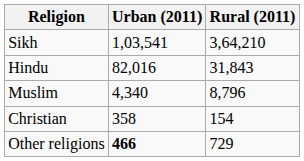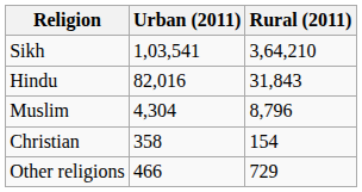Muslim | Urban (2011): 4,340 -> 4,304
Other religions | Urban (2011): bold -> normal
